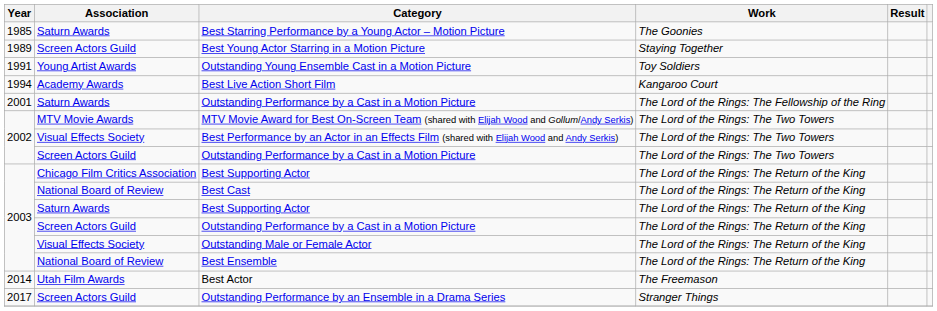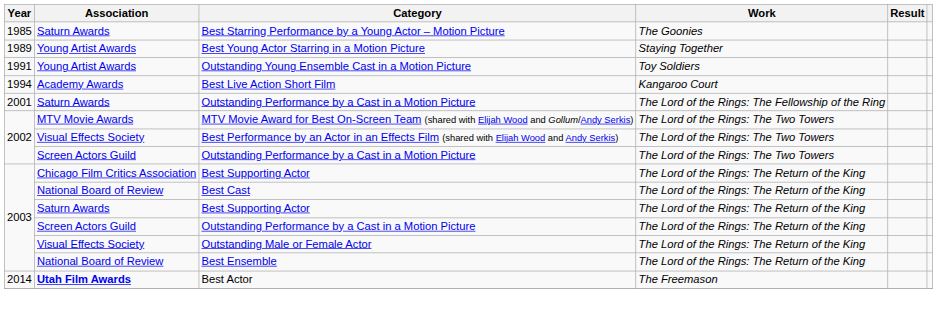Best Young Actor Starring in a Motion Picture | Association: Screen Actors Guild -> Young Artist Awards
Best Actor | Association: normal -> bold
- row: 2017 | Screen Actors Guild | Outstanding Performance by an Ensemble in a Drama Series | Stranger Things
